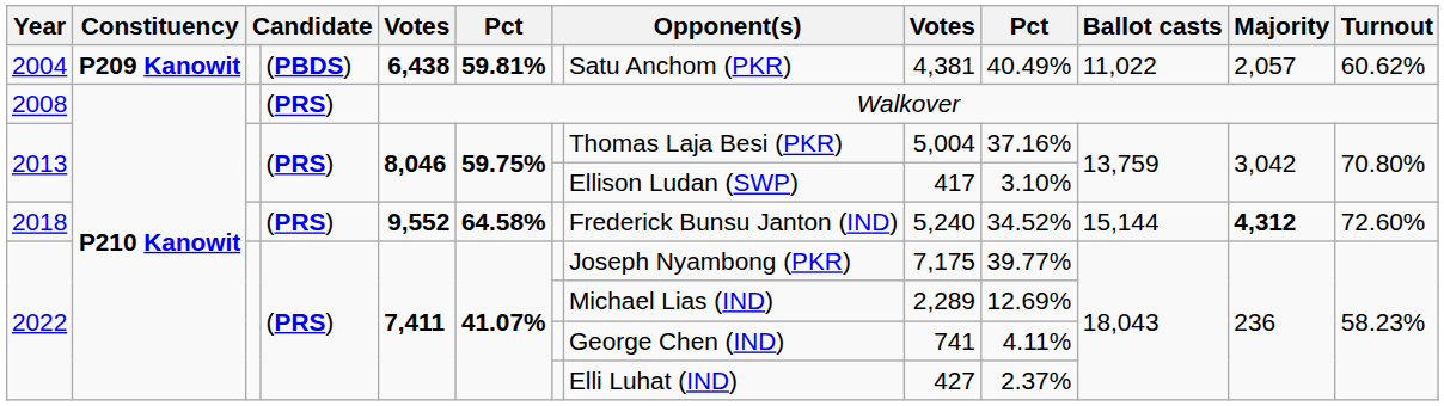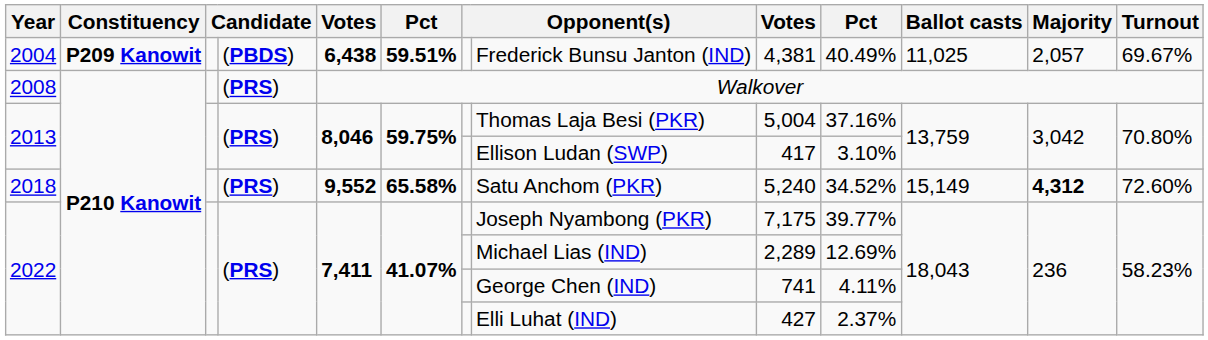2004 | column 6: 59.81% -> 59.51%
2004 | column 8: Satu Anchom (PKR) -> Frederick Bunsu Janton (IND)
2004 | Ballot casts: 11,022 -> 11,025
2004 | Turnout: 60.62% -> 69.67%
2018 | column 6: 64.58% -> 65.58%
2018 | column 8: Frederick Bunsu Janton (IND) -> Satu Anchom (PKR)
2018 | Ballot casts: 15,144 -> 15,149
